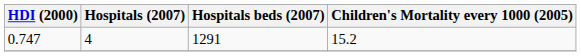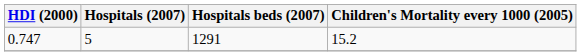0.747 | Hospitals (2007): 4 -> 5
